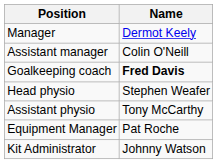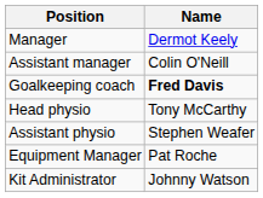Head physio | Name: Stephen Weafer -> Tony McCarthy
Assistant physio | Name: Tony McCarthy -> Stephen Weafer
